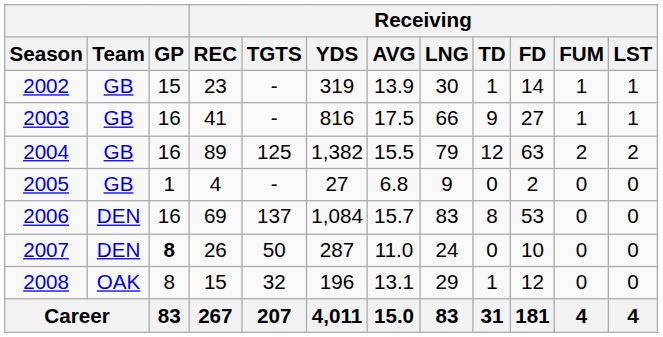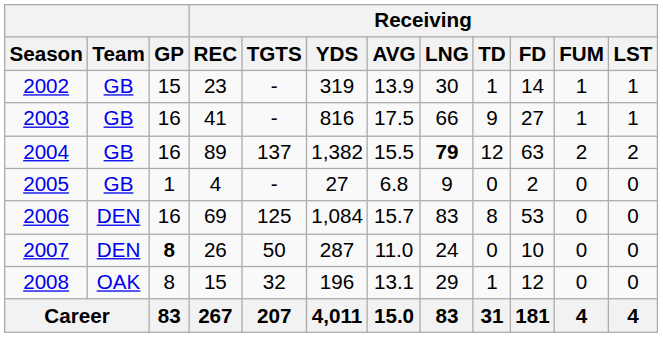2004 | Receiving / TGTS: 125 -> 137
2004 | Receiving / LNG: normal -> bold
2006 | Receiving / TGTS: 137 -> 125
